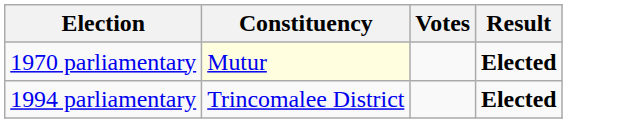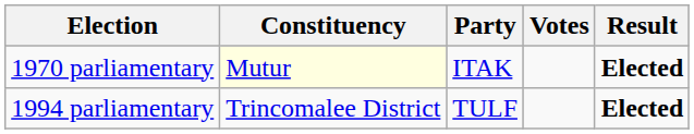+ column: Party | ITAK | TULF
